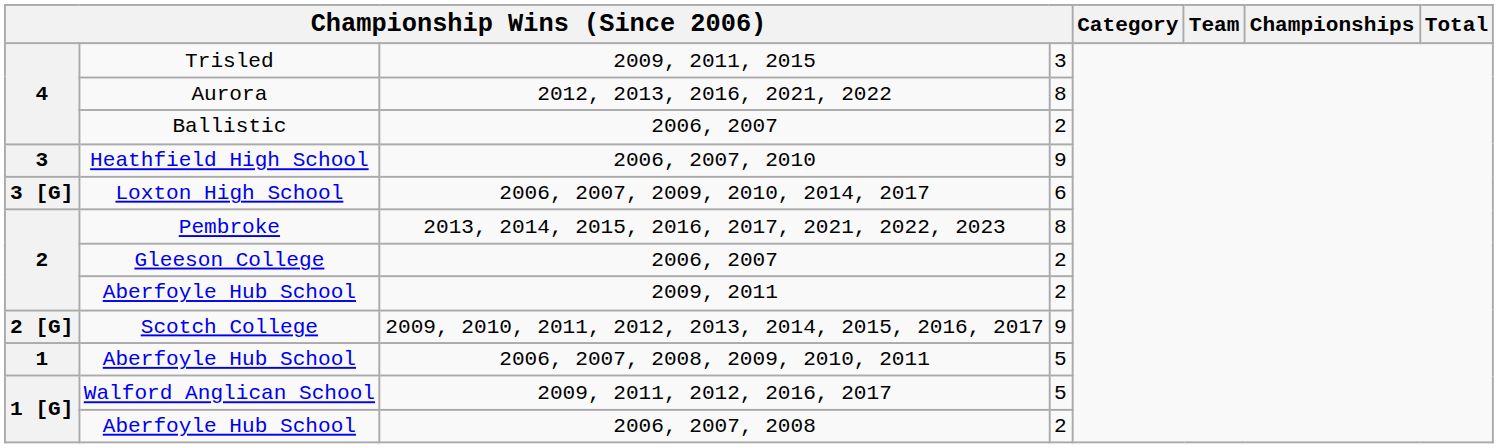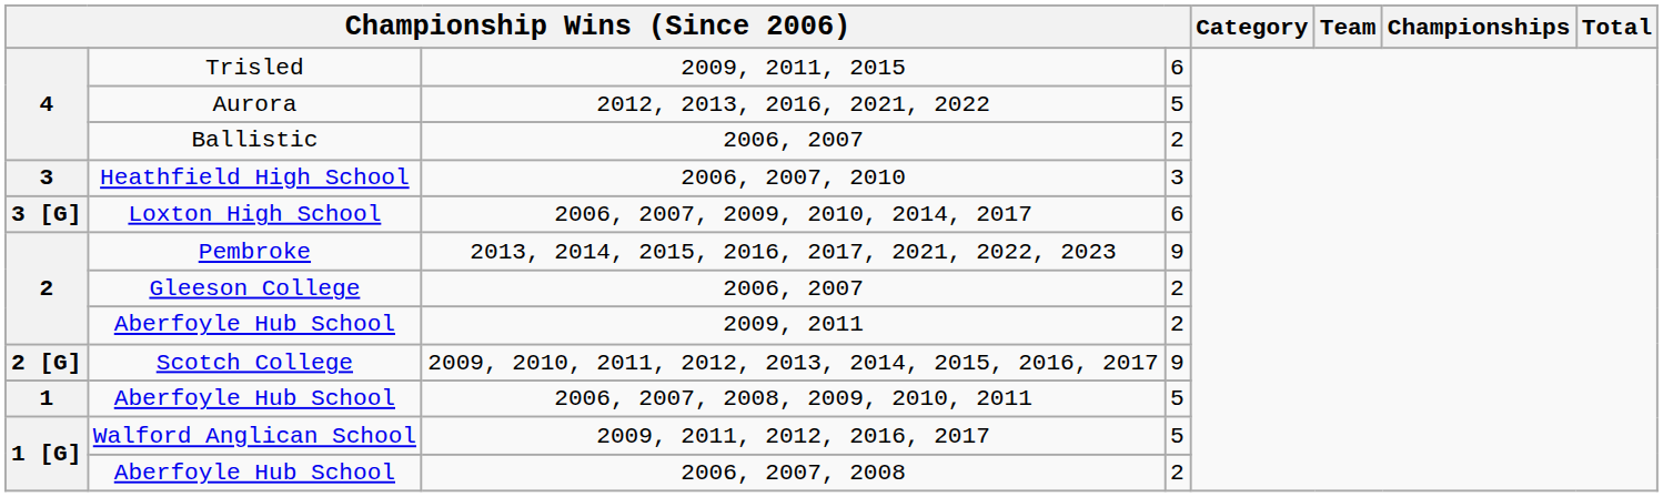2009, 2011, 2015 | column 4: 3 -> 6
2012, 2013, 2016, 2021, 2022 | column 4: 8 -> 5
2006, 2007, 2010 | column 4: 9 -> 3
2013, 2014, 2015, 2016, 2017, 2021, 2022, 2023 | column 4: 8 -> 9
